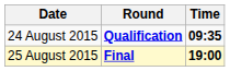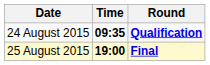columns swapped: Time <-> Round
